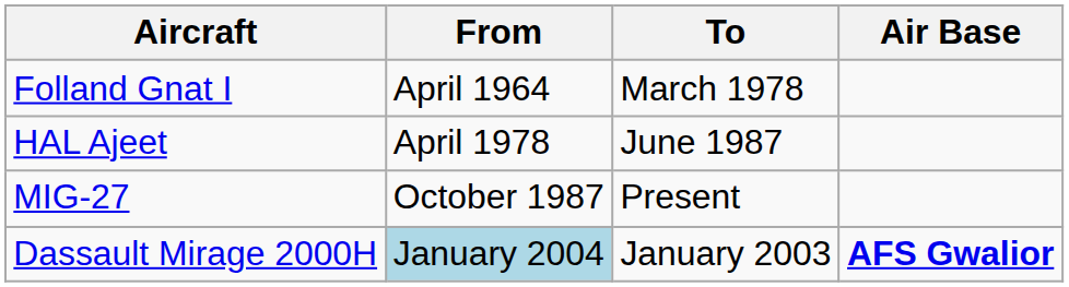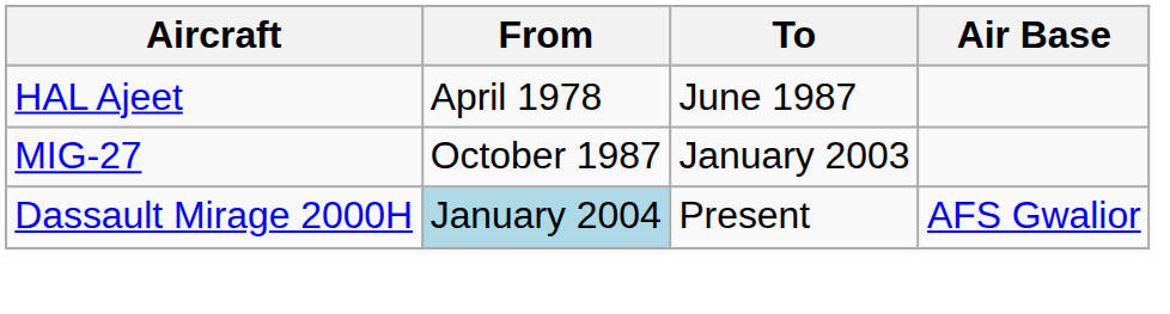- row: Folland Gnat I | April 1964 | March 1978
MIG-27 | To: Present -> January 2003
Dassault Mirage 2000H | To: January 2003 -> Present
Dassault Mirage 2000H | Air Base: bold -> normal
